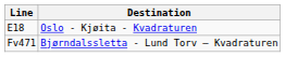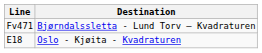rows swapped: E18 <-> Fv471
